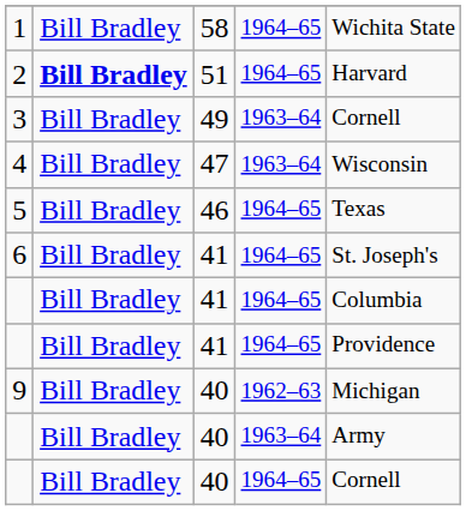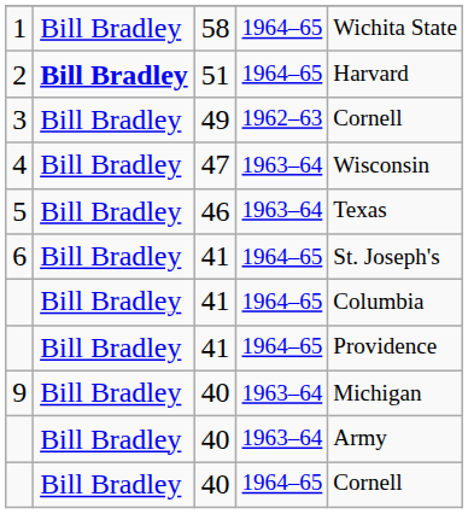3 | column 4: 1963–64 -> 1962–63
5 | column 4: 1964–65 -> 1963–64
9 | column 4: 1962–63 -> 1963–64
